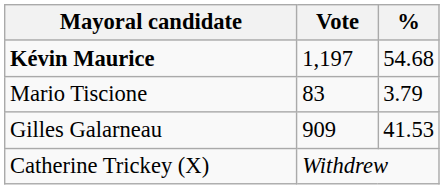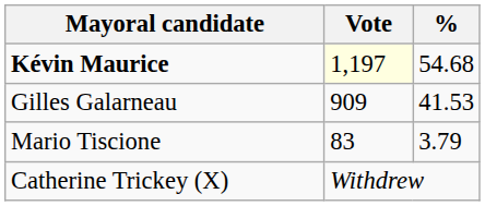Kévin Maurice | Vote: no background -> lightyellow background
rows swapped: Gilles Galarneau <-> Mario Tiscione
